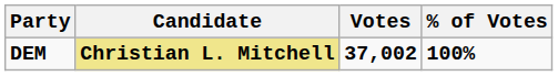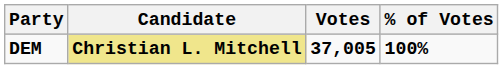DEM | Votes: 37,002 -> 37,005
